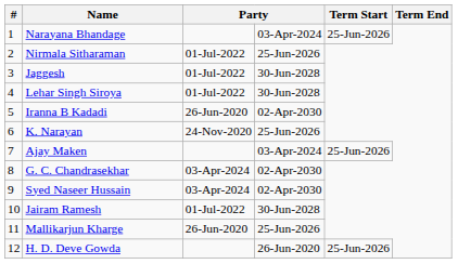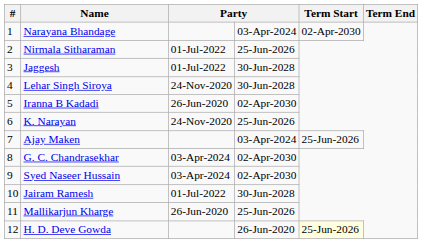Narayana Bhandage | Term Start: 25-Jun-2026 -> 02-Apr-2030
Lehar Singh Siroya | column 3: 01-Jul-2022 -> 24-Nov-2020
H. D. Deve Gowda | Term Start: no background -> lightyellow background
